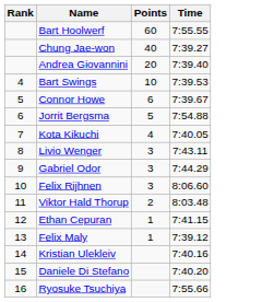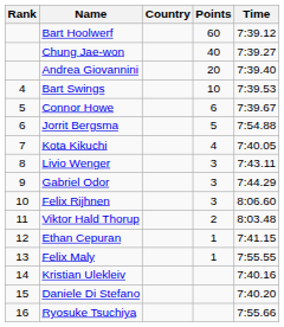+ column: Country
Bart Hoolwerf | Time: 7:55.55 -> 7:39.12
Felix Maly | Time: 7:39.12 -> 7:55.55
